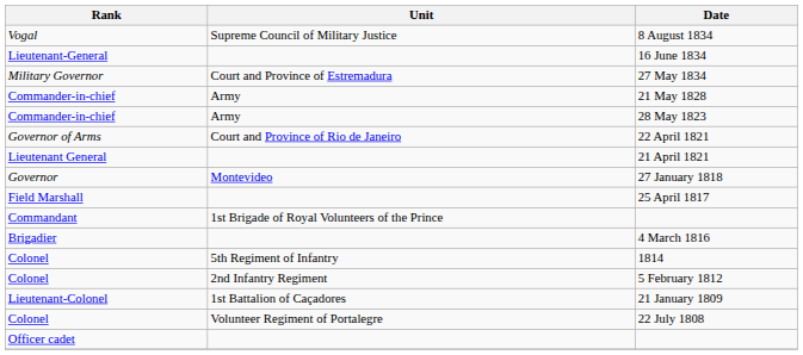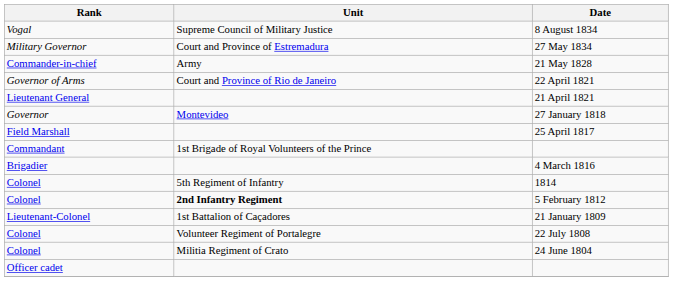- row: Lieutenant-General | 16 June 1834
- row: Commander-in-chief | Army | 28 May 1823
5 February 1812 | Unit: normal -> bold
+ row: Colonel | Militia Regiment of Crato | 24 June 1804
